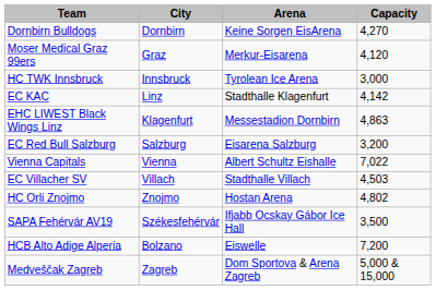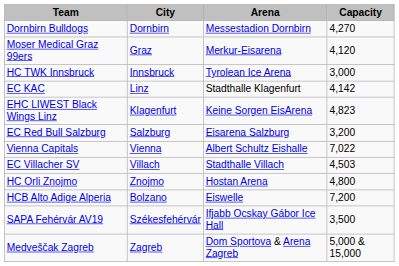Dornbirn Bulldogs | column 3: Keine Sorgen EisArena -> Messestadion Dornbirn
EHC LIWEST Black Wings Linz | column 3: Messestadion Dornbirn -> Keine Sorgen EisArena
EHC LIWEST Black Wings Linz | column 4: 4,863 -> 4,823
HC Orli Znojmo | column 4: 4,802 -> 4,800
rows swapped: SAPA Fehérvár AV19 <-> HCB Alto Adige Alperia
